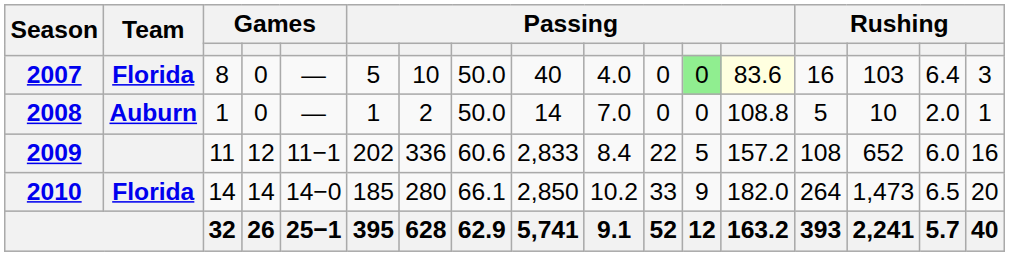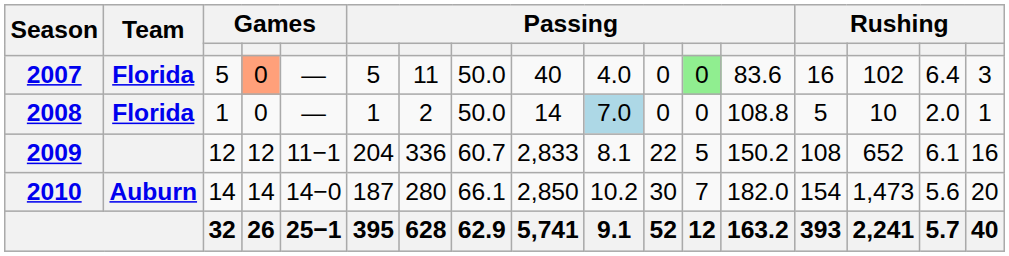2007 | column 3: 8 -> 5
2007 | column 4: no background -> lightsalmon background
2007 | column 7: 10 -> 11
2007 | column 13: lightyellow background -> no background
2007 | column 15: 103 -> 102
2008 | Team: Auburn -> Florida
2008 | column 10: no background -> lightblue background
2009 | column 3: 11 -> 12
2009 | column 6: 202 -> 204
2009 | column 8: 60.6 -> 60.7
2009 | column 10: 8.4 -> 8.1
2009 | column 13: 157.2 -> 150.2
2009 | column 16: 6.0 -> 6.1
2010 | Team: Florida -> Auburn
2010 | column 6: 185 -> 187
2010 | column 11: 33 -> 30
2010 | column 12: 9 -> 7
2010 | column 14: 264 -> 154
2010 | column 16: 6.5 -> 5.6
